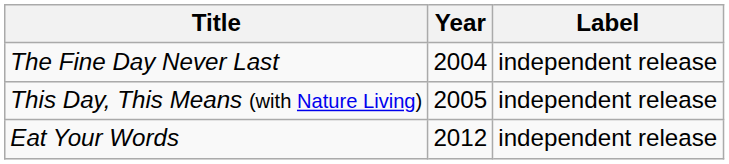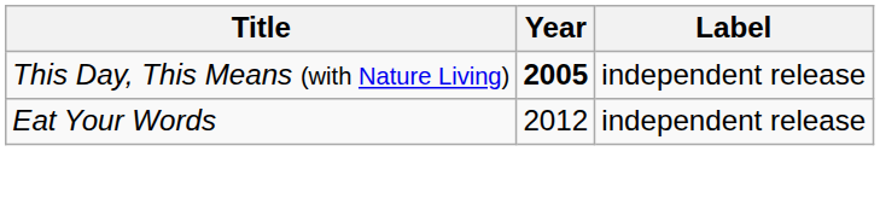- row: The Fine Day Never Last | 2004 | independent release
This Day, This Means (with Nature Living) | Year: normal -> bold
